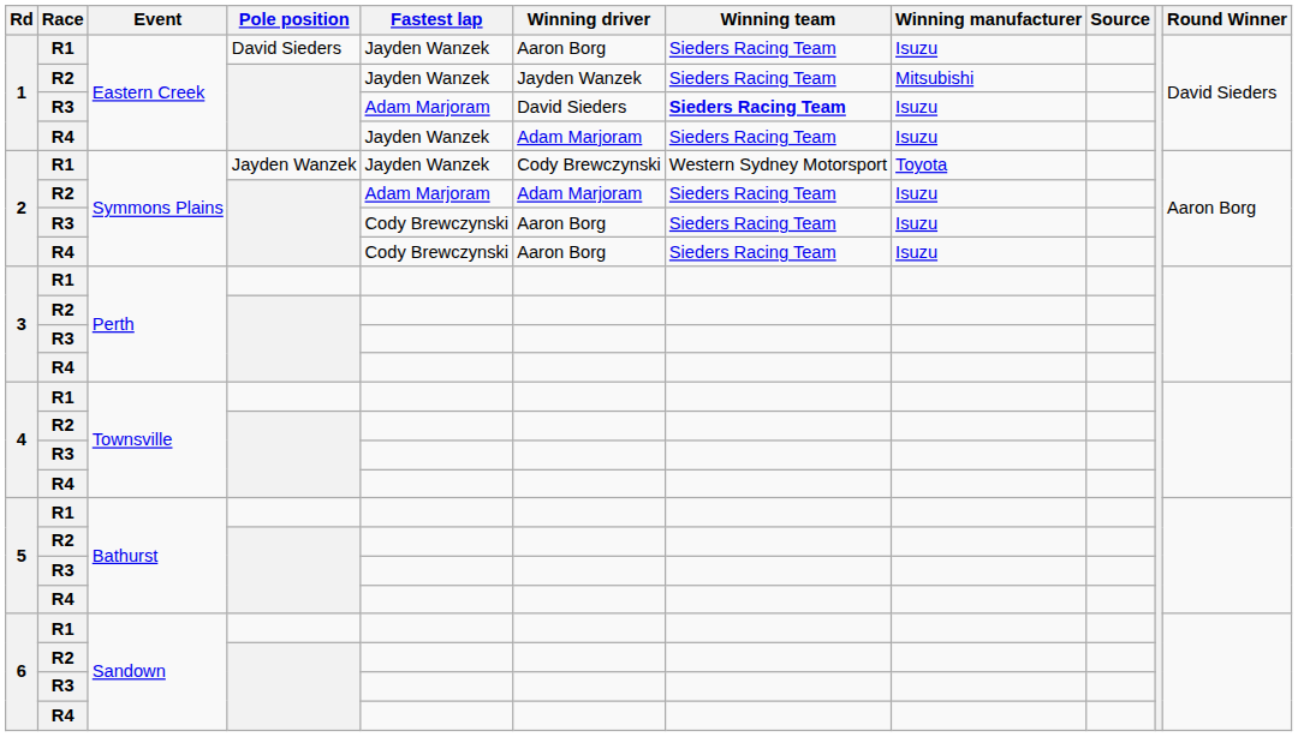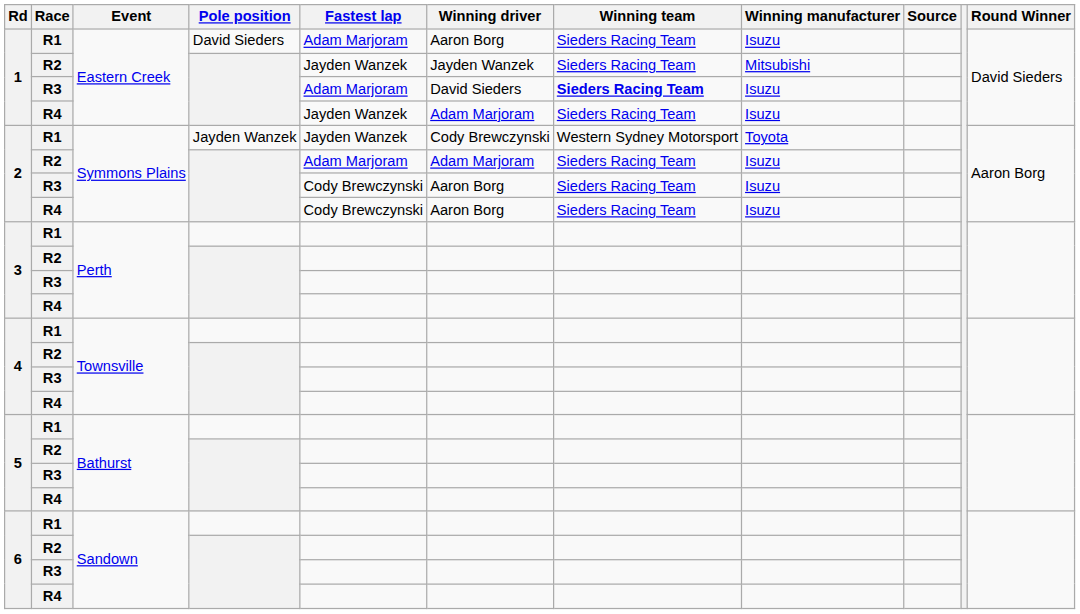1 / R1 | Fastest lap: Jayden Wanzek -> Adam Marjoram
